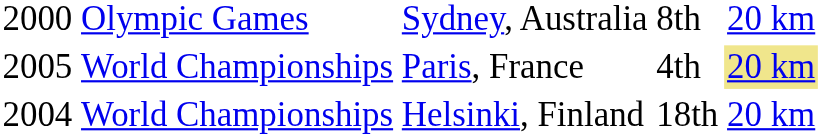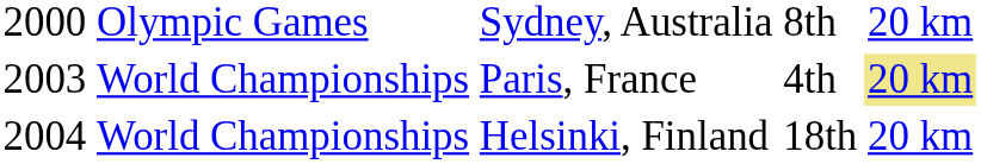Paris, France | column 1: 2005 -> 2003
